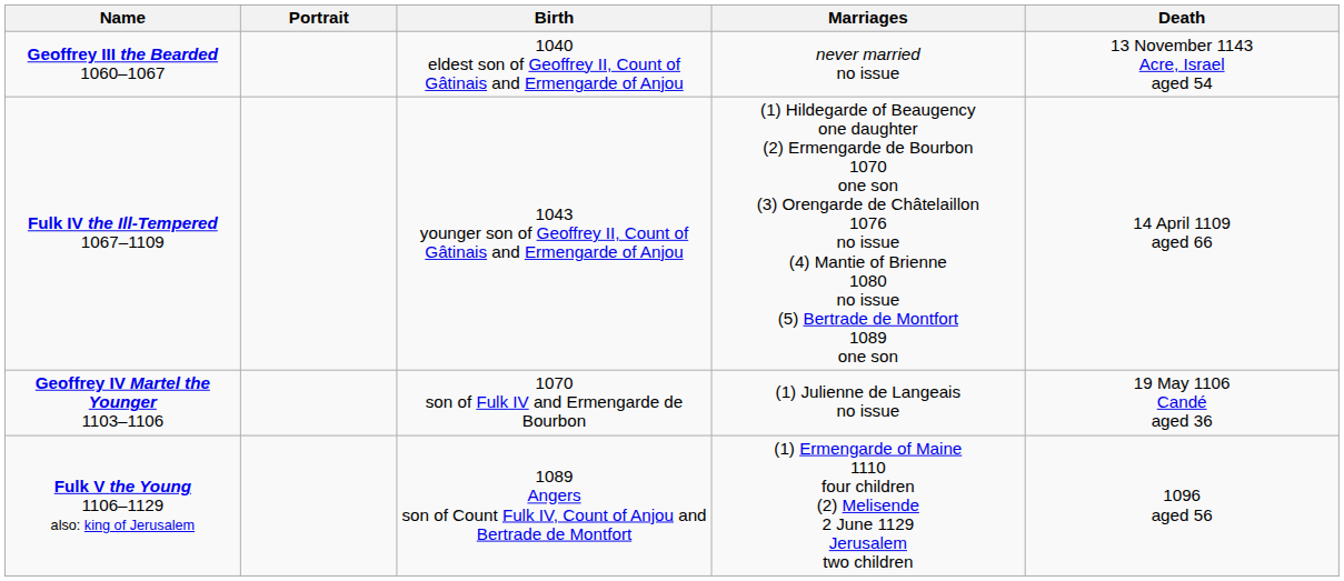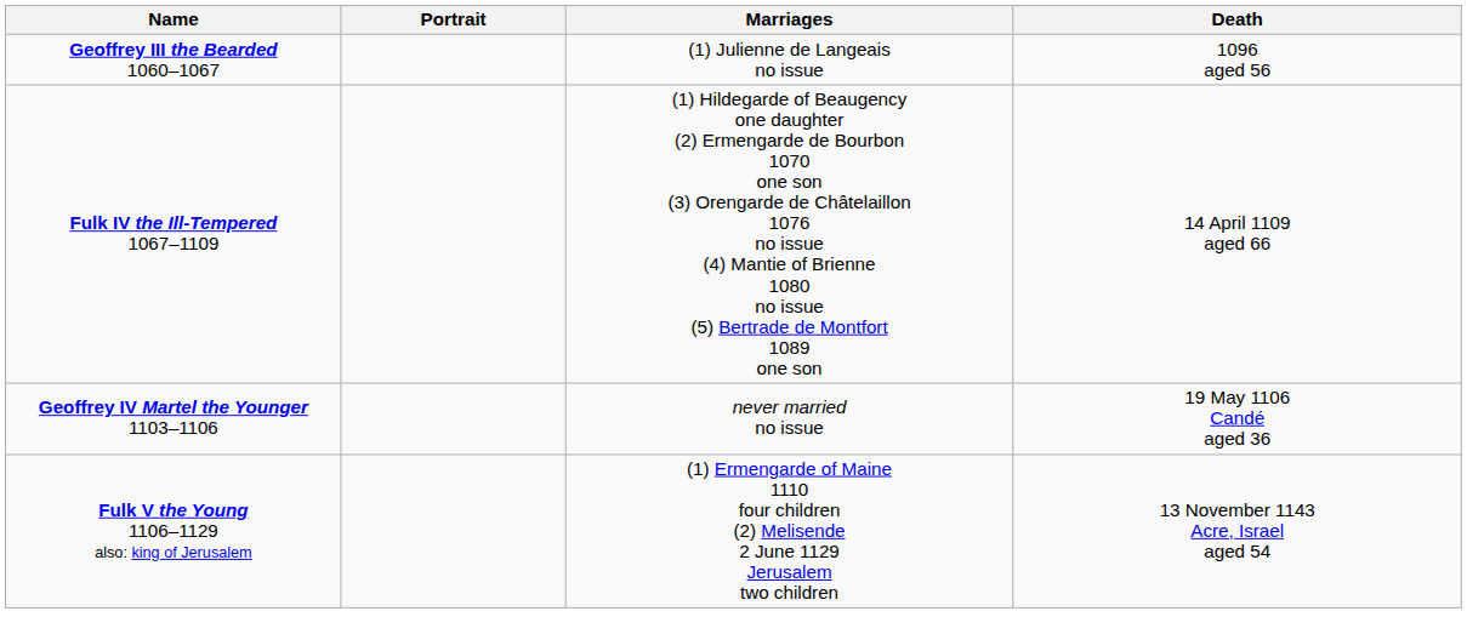- column: Birth | 1040 eldest son of Geoffrey II, Count of Gâtinais and Ermengarde of Anjou | 1043 younger son of Geoffrey II, Count of Gâtinais and Ermengarde of Anjou | 1070 son of Fulk IV and Ermengarde de Bourbon | 1089 Angers son of Count Fulk IV, Count of Anjou and Bertrade de Montfort
Geoffrey III the Bearded 1060–1067 | Marriages: never married no issue -> (1) Julienne de Langeais no issue
Geoffrey III the Bearded 1060–1067 | Death: 13 November 1143 Acre, Israel aged 54 -> 1096 aged 56
Geoffrey IV Martel the Younger 1103–1106 | Marriages: (1) Julienne de Langeais no issue -> never married no issue
Fulk V the Young 1106–1129 also: king of Jerusalem | Death: 1096 aged 56 -> 13 November 1143 Acre, Israel aged 54
